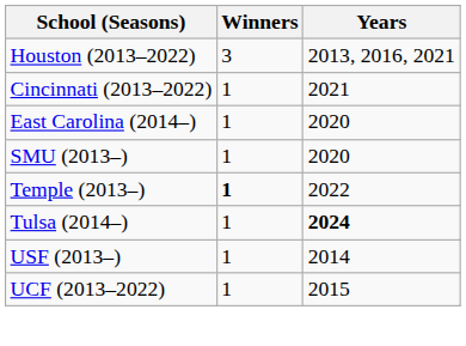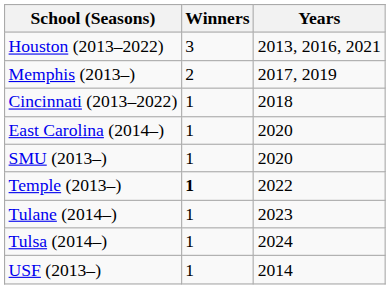+ row: Memphis (2013–) | 2 | 2017, 2019
Cincinnati (2013–2022) | Years: 2021 -> 2018
+ row: Tulane (2014–) | 1 | 2023
Tulsa (2014–) | Years: bold -> normal
- row: UCF (2013–2022) | 1 | 2015
